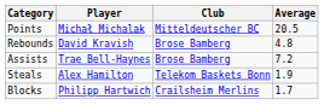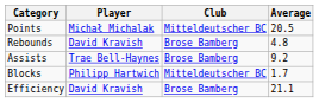Assists | Average: 7.2 -> 9.2
- row: Steals | Alex Hamilton | Telekom Baskets Bonn | 1.9
Blocks | Club: Crailsheim Merlins -> Mitteldeutscher BC
+ row: Efficiency | David Kravish | Brose Bamberg | 21.1
